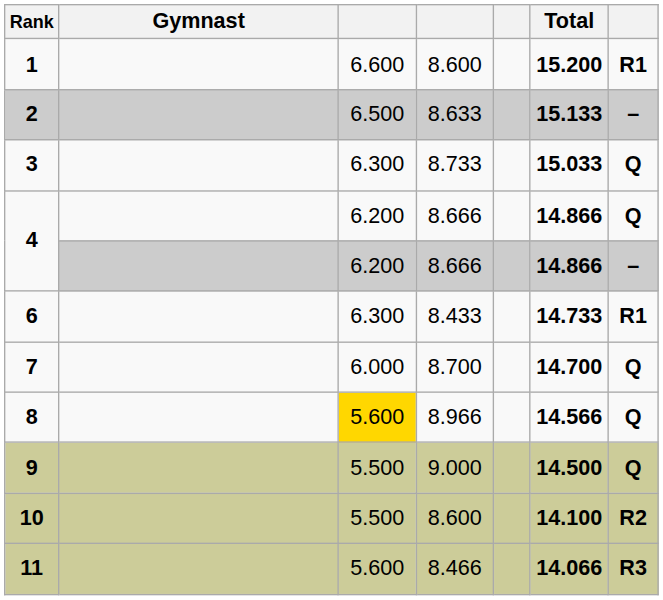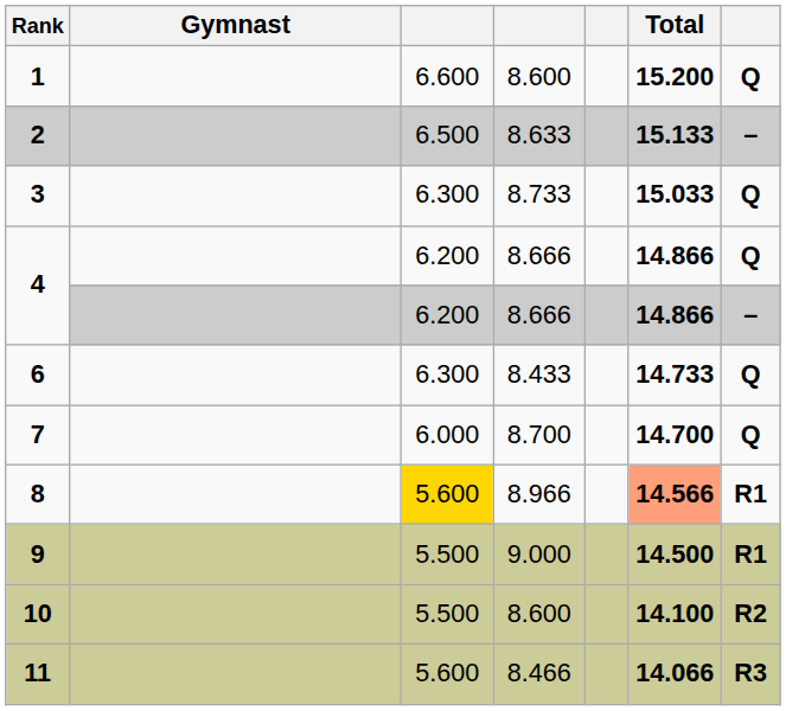1 | column 7: R1 -> Q
6 | column 7: R1 -> Q
8 | Total: no background -> lightsalmon background
8 | column 7: Q -> R1
9 | column 7: Q -> R1
